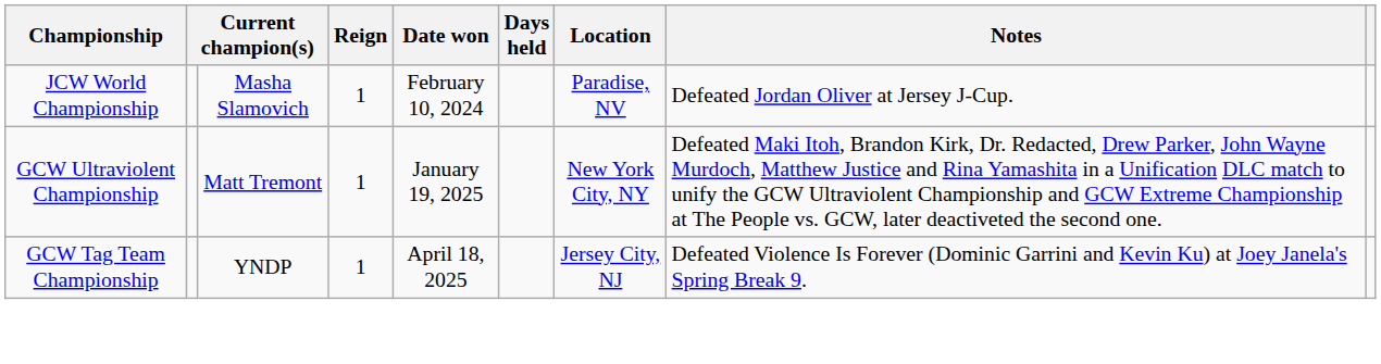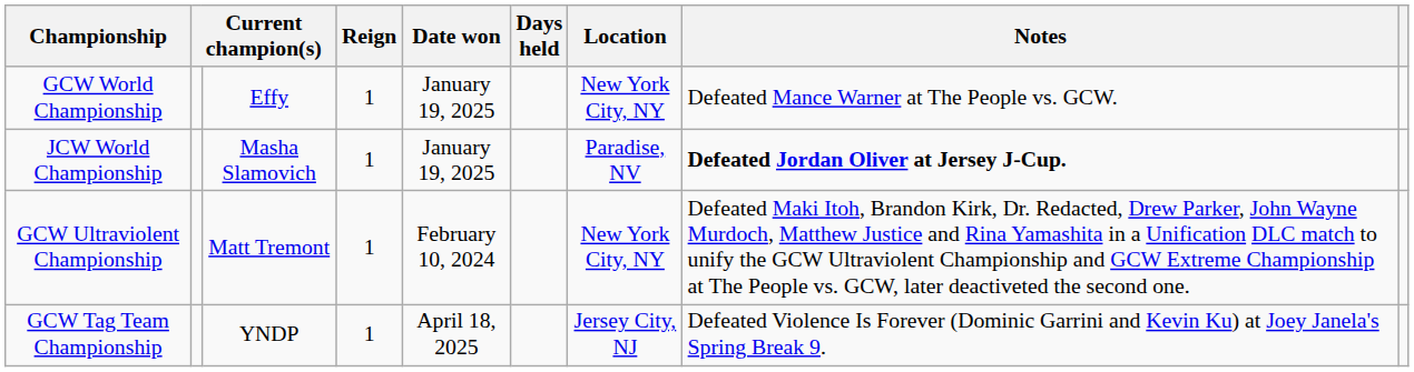+ row: GCW World Championship | Effy | 1 | January 19, 2025 | New York City, NY | Defeated Mance Warner at The People vs. GCW.
JCW World Championship | Date won: February 10, 2024 -> January 19, 2025
JCW World Championship | Notes: normal -> bold
GCW Ultraviolent Championship | Date won: January 19, 2025 -> February 10, 2024
